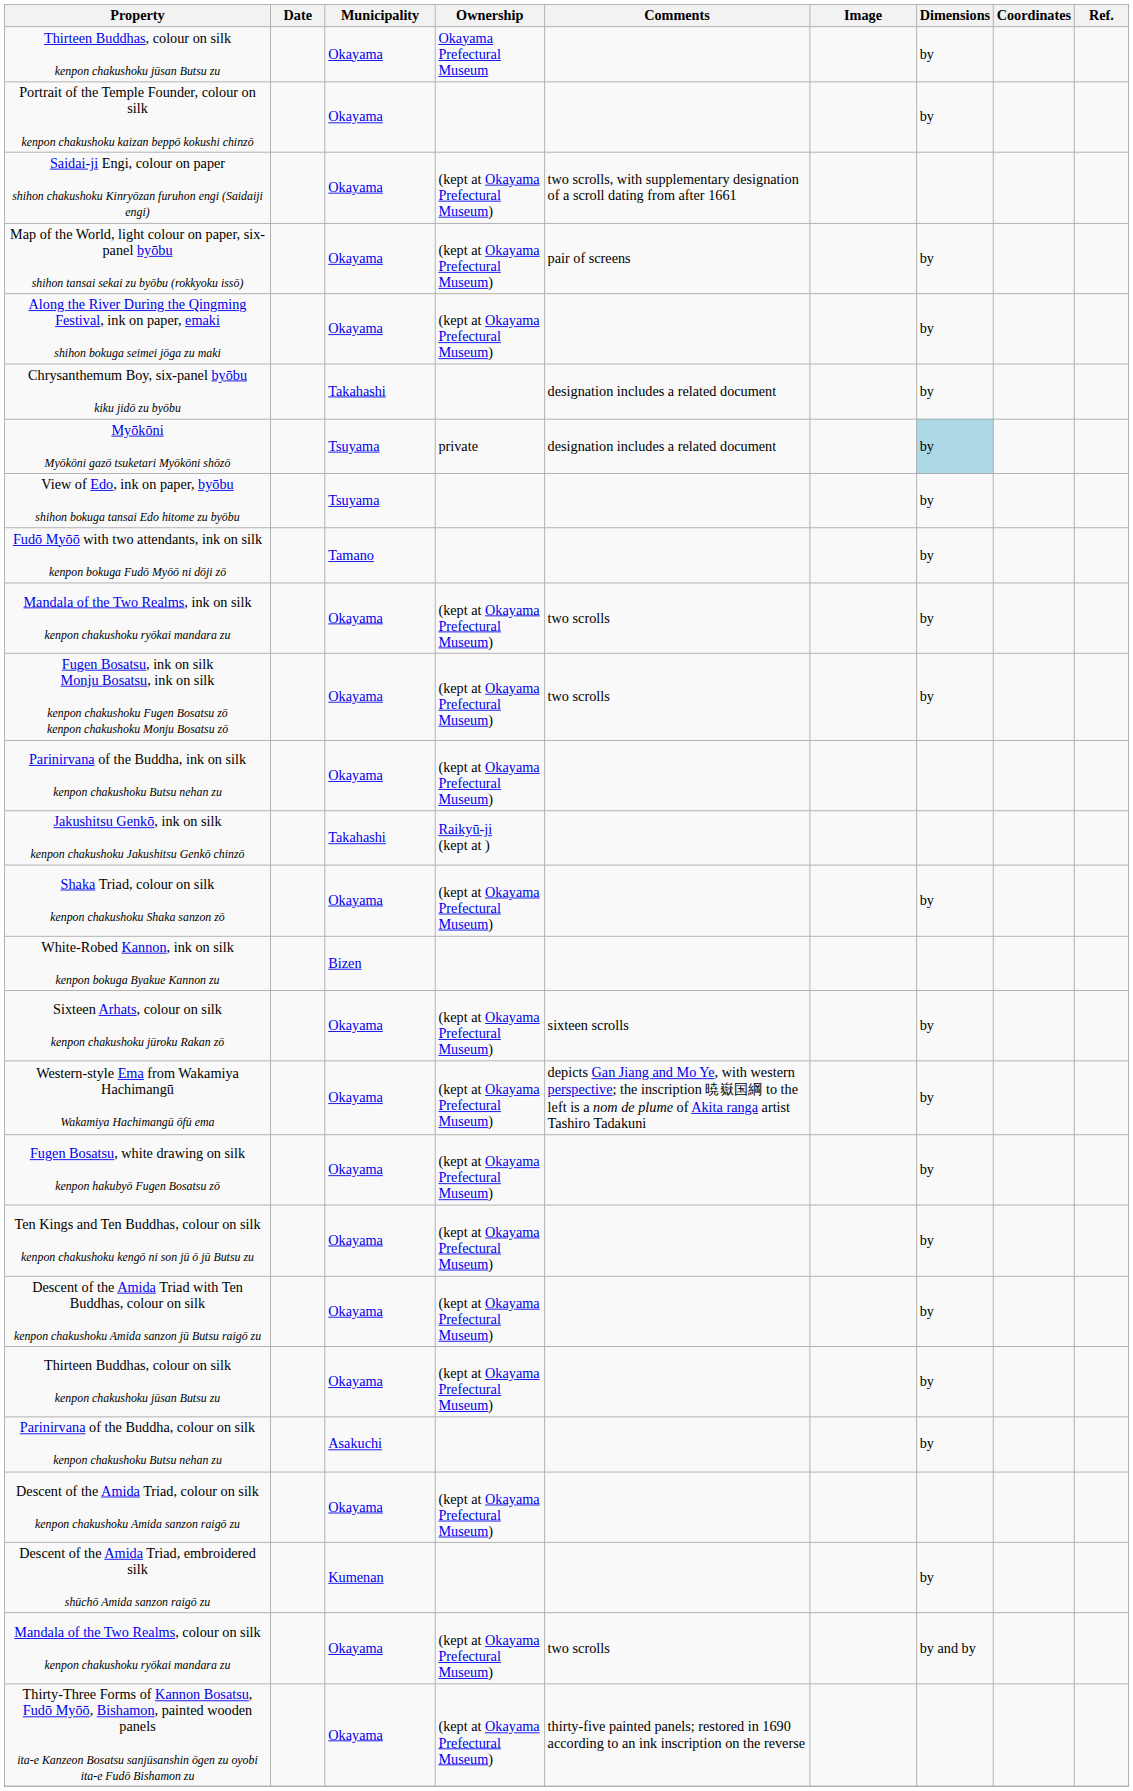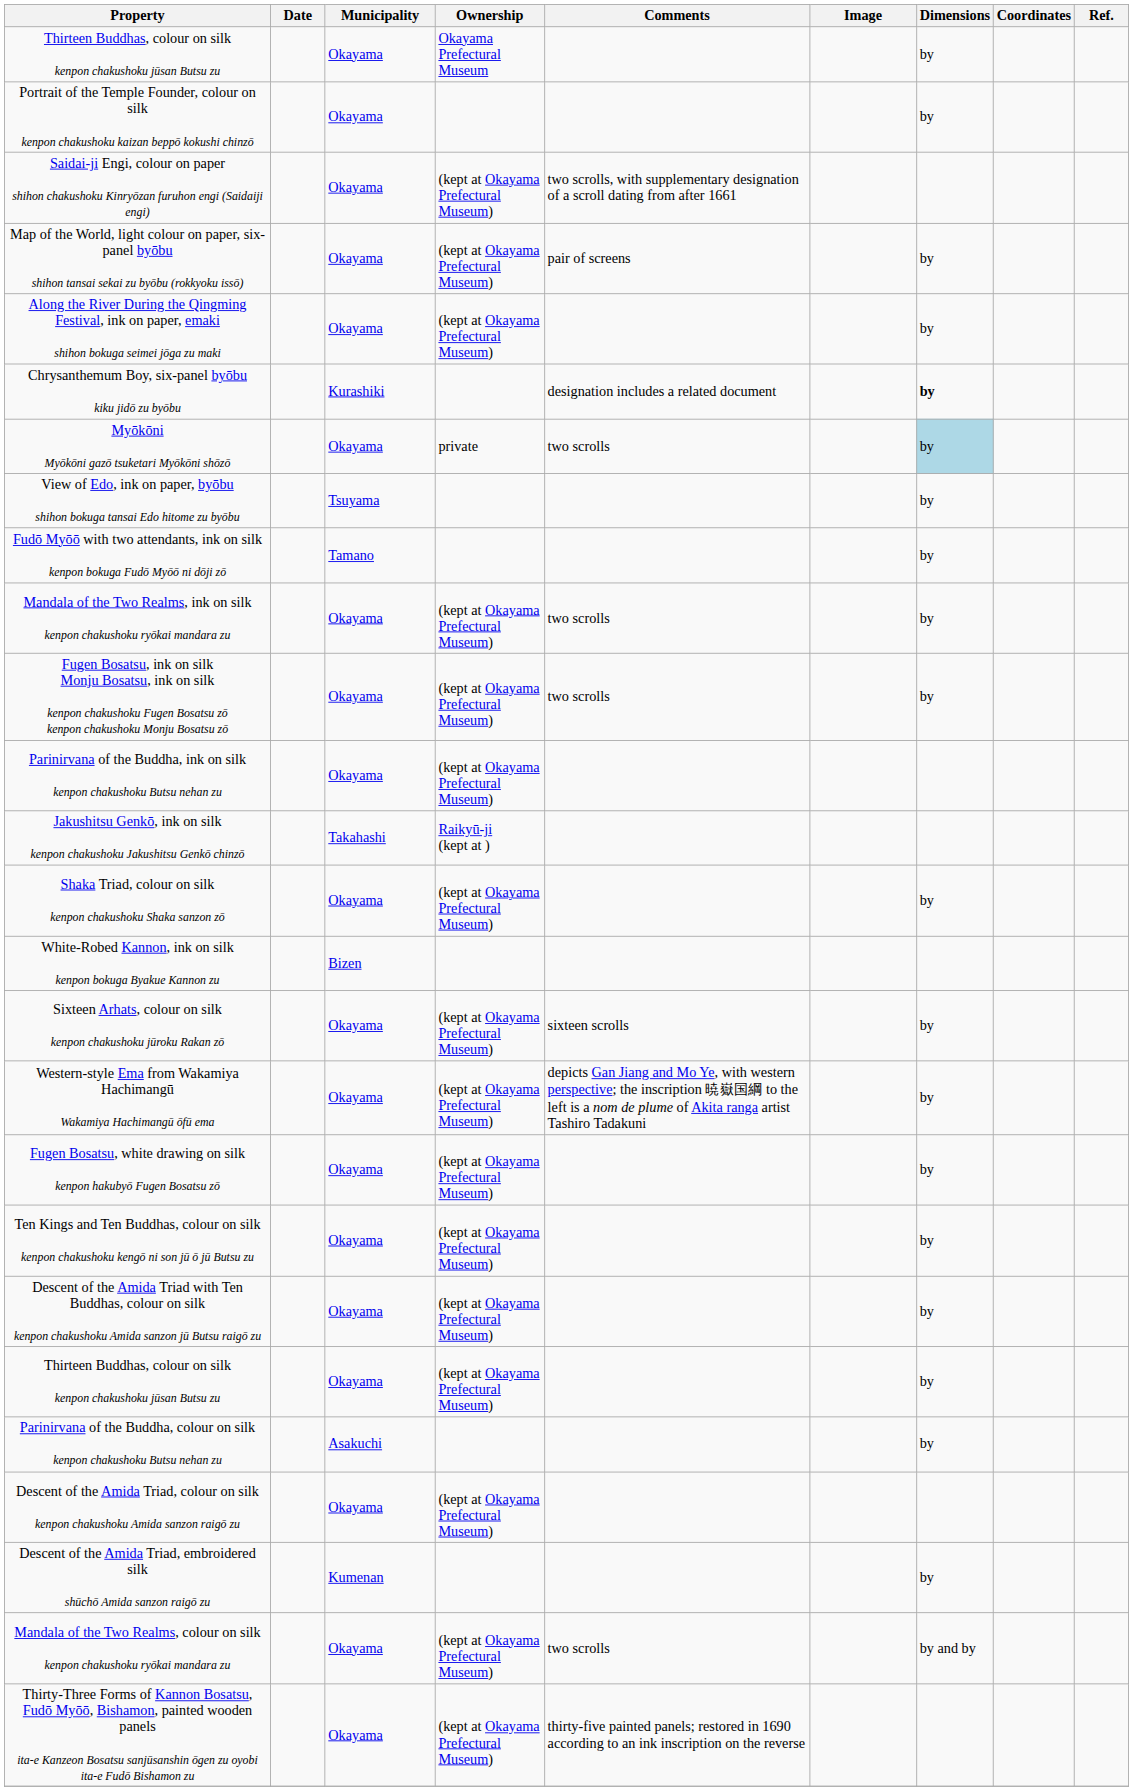Chrysanthemum Boy, six-panel byōbu kiku jidō zu byōbu | Municipality: Takahashi -> Kurashiki
Chrysanthemum Boy, six-panel byōbu kiku jidō zu byōbu | Dimensions: normal -> bold
Myōkōni Myōkōni gazō tsuketari Myōkōni shōzō | Municipality: Tsuyama -> Okayama
Myōkōni Myōkōni gazō tsuketari Myōkōni shōzō | Comments: designation includes a related document -> two scrolls
